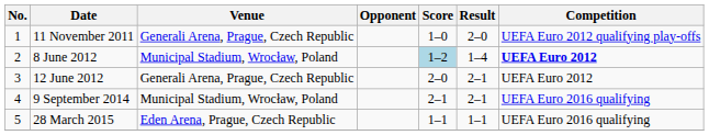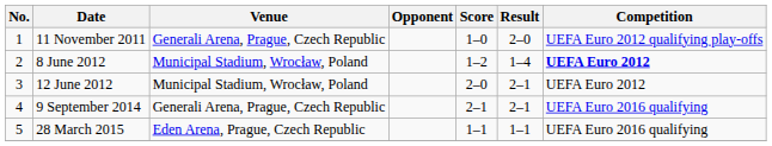8 June 2012 | Score: lightblue background -> no background
12 June 2012 | Venue: Generali Arena, Prague, Czech Republic -> Municipal Stadium, Wrocław, Poland
9 September 2014 | Venue: Municipal Stadium, Wrocław, Poland -> Generali Arena, Prague, Czech Republic
